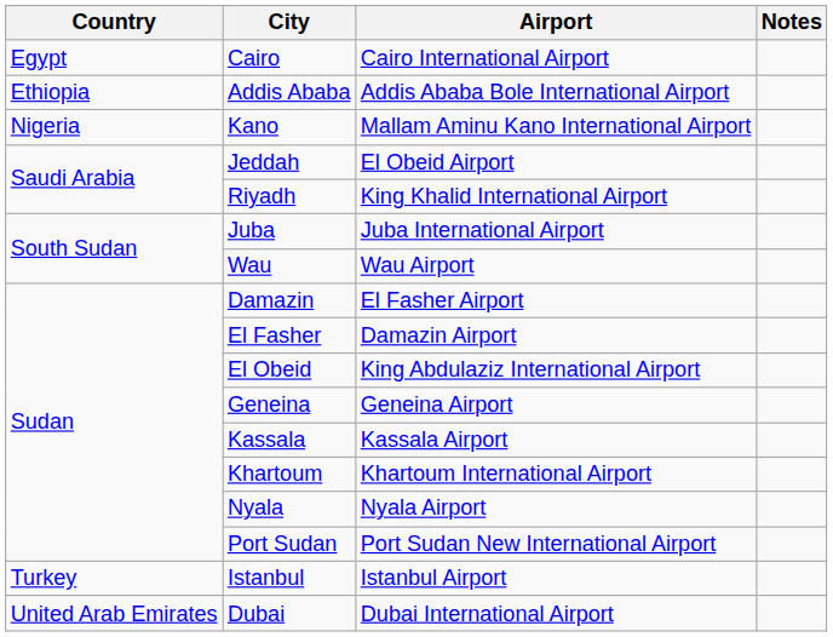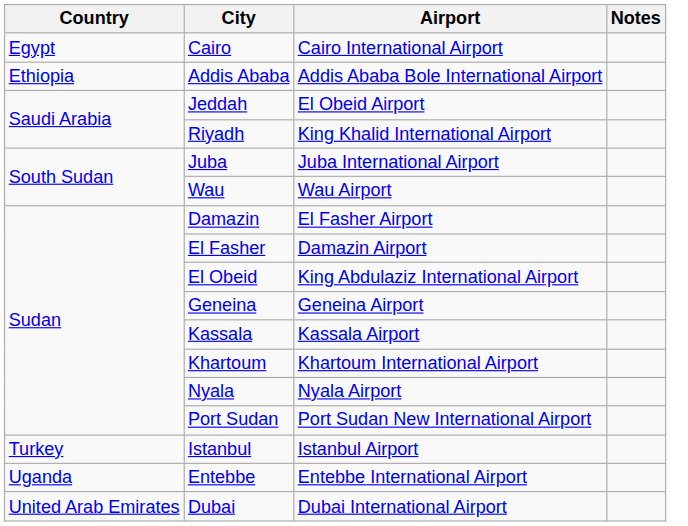- row: Nigeria | Kano | Mallam Aminu Kano International Airport
+ row: Uganda | Entebbe | Entebbe International Airport
